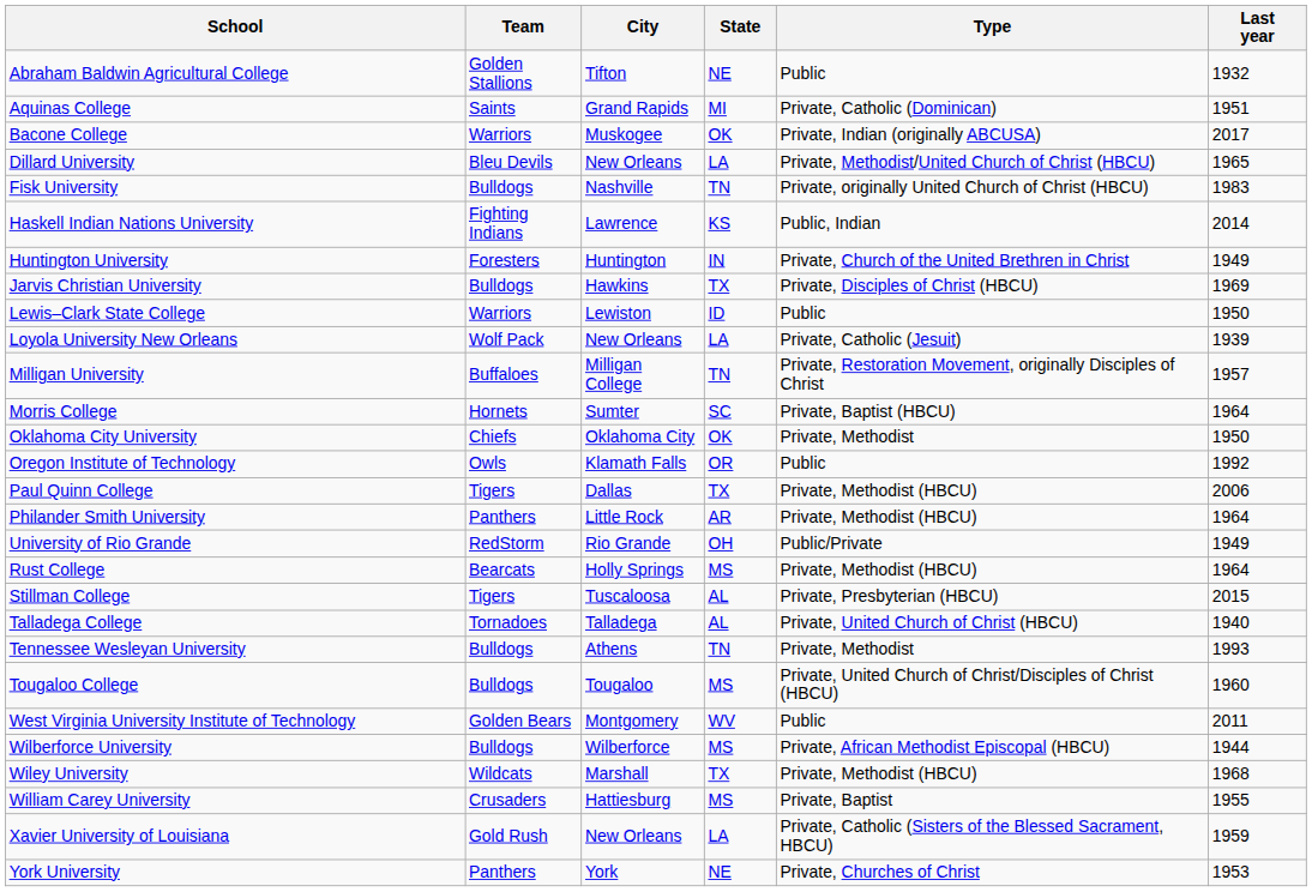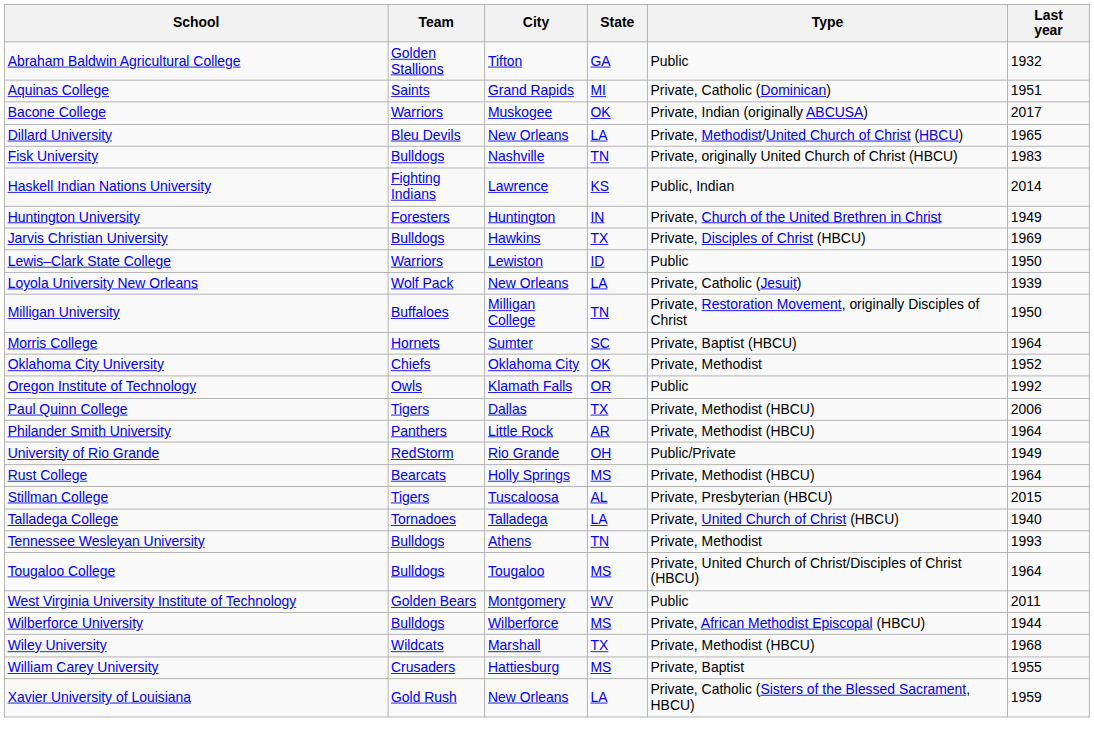Abraham Baldwin Agricultural College | State: NE -> GA
Milligan University | Last year: 1957 -> 1950
Oklahoma City University | Last year: 1950 -> 1952
Talladega College | State: AL -> LA
Tougaloo College | Last year: 1960 -> 1964
- row: York University | Panthers | York | NE | Private, Churches of Christ | 1953
